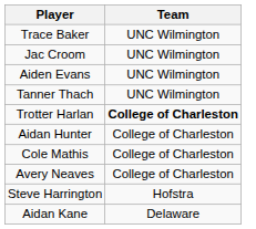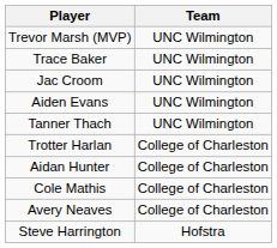+ row: Trevor Marsh (MVP) | UNC Wilmington
Trotter Harlan | Team: bold -> normal
- row: Aidan Kane | Delaware
